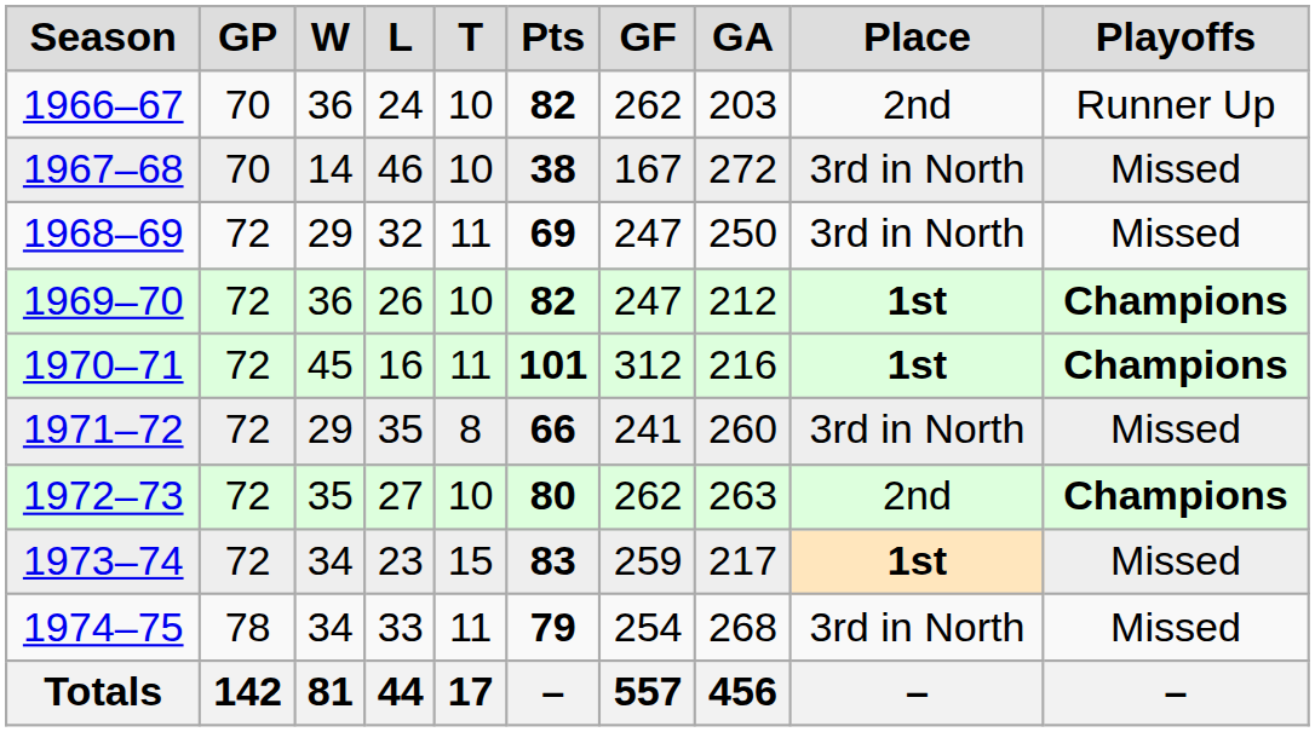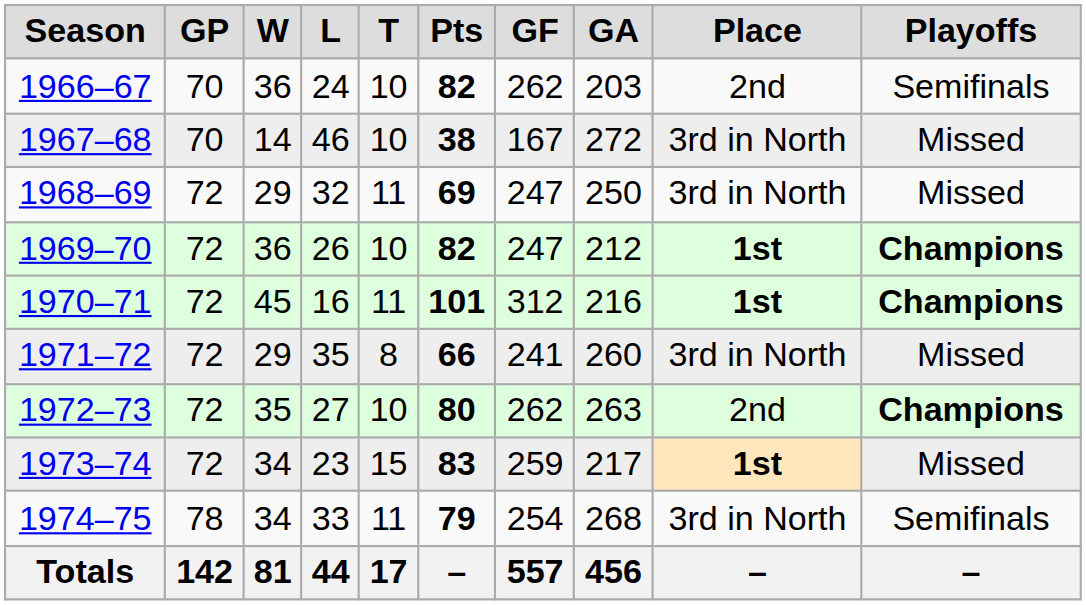1966–67 | column 10: Runner Up -> Semifinals
1974–75 | column 10: Missed -> Semifinals
